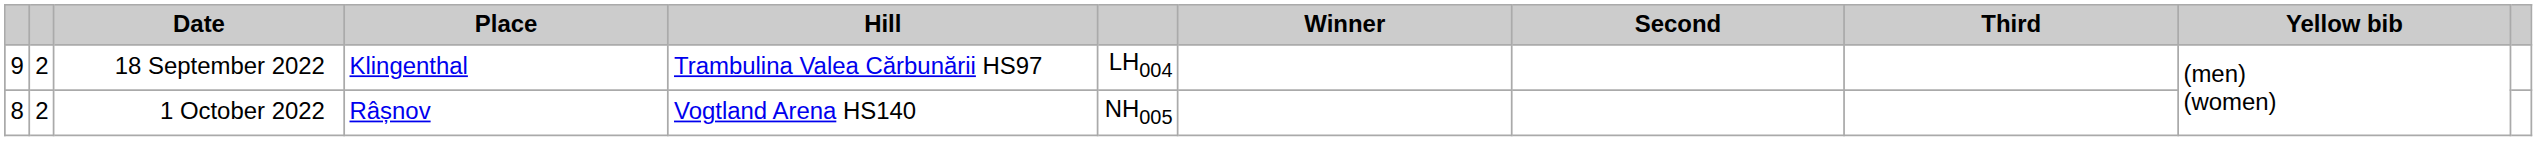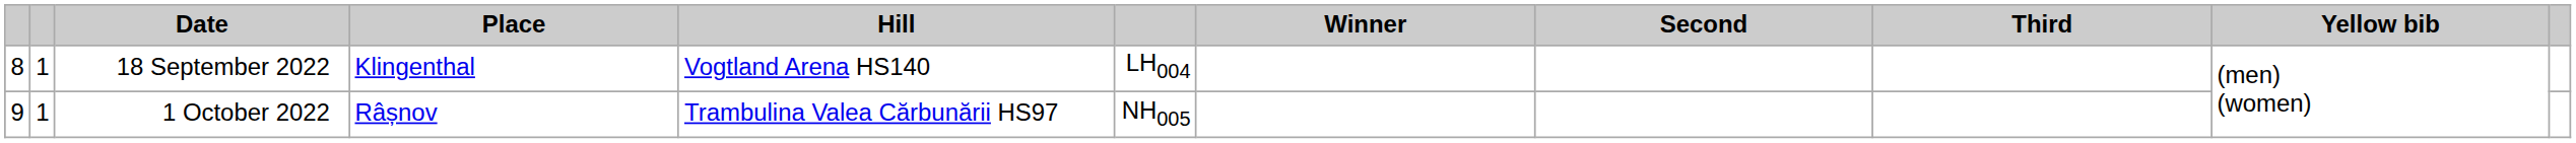18 September 2022 | column 1: 9 -> 8
18 September 2022 | column 2: 2 -> 1
18 September 2022 | Hill: Trambulina Valea Cărbunării HS97 -> Vogtland Arena HS140
1 October 2022 | column 1: 8 -> 9
1 October 2022 | column 2: 2 -> 1
1 October 2022 | Hill: Vogtland Arena HS140 -> Trambulina Valea Cărbunării HS97
